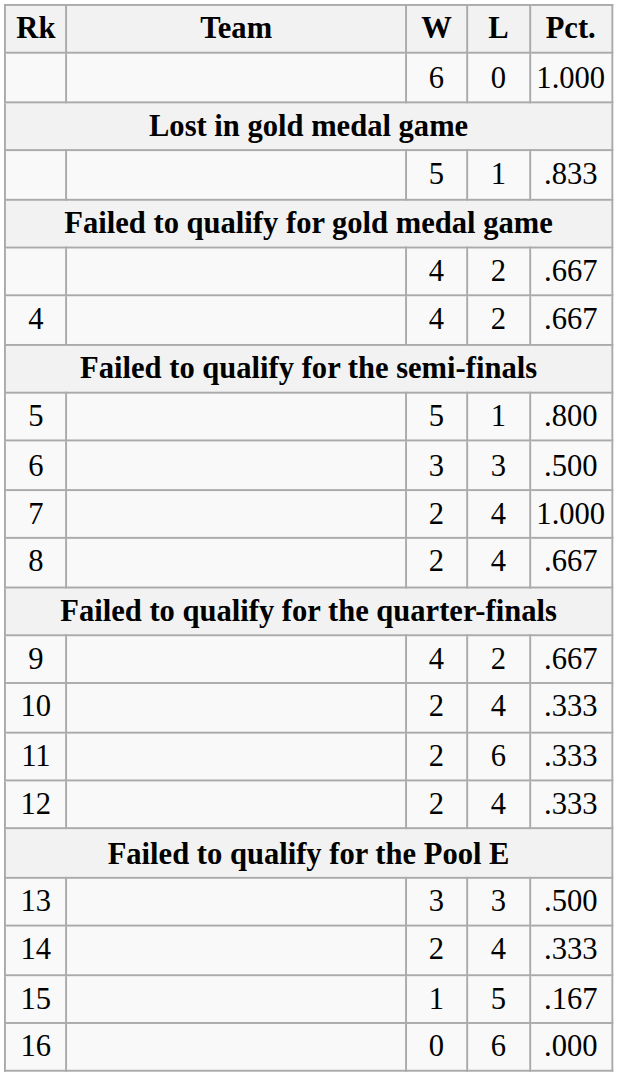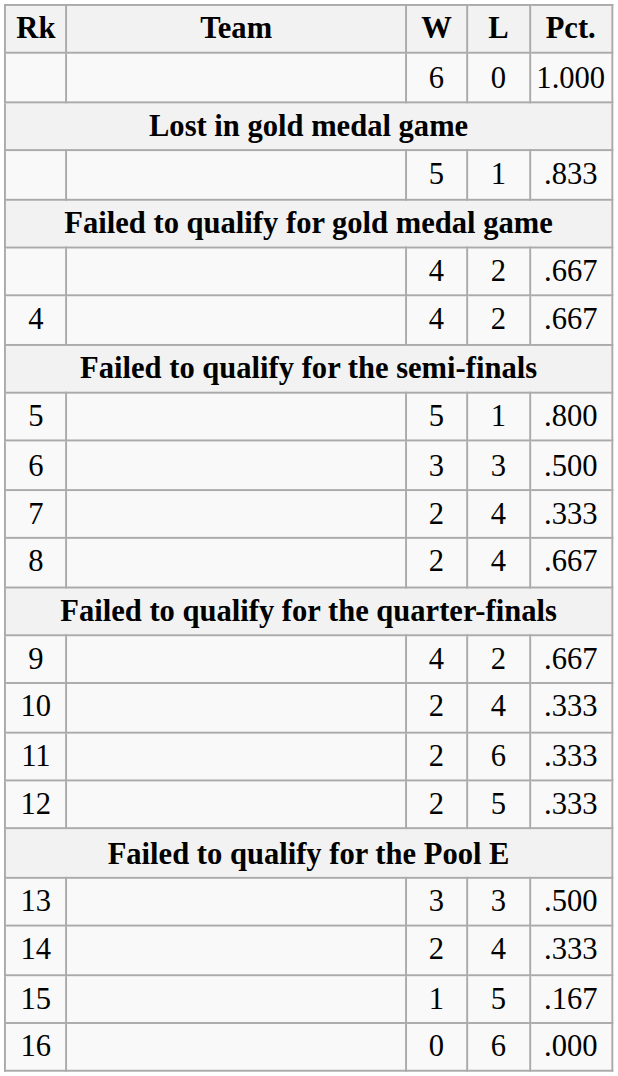7 | Pct.: 1.000 -> .333
12 | L: 4 -> 5
